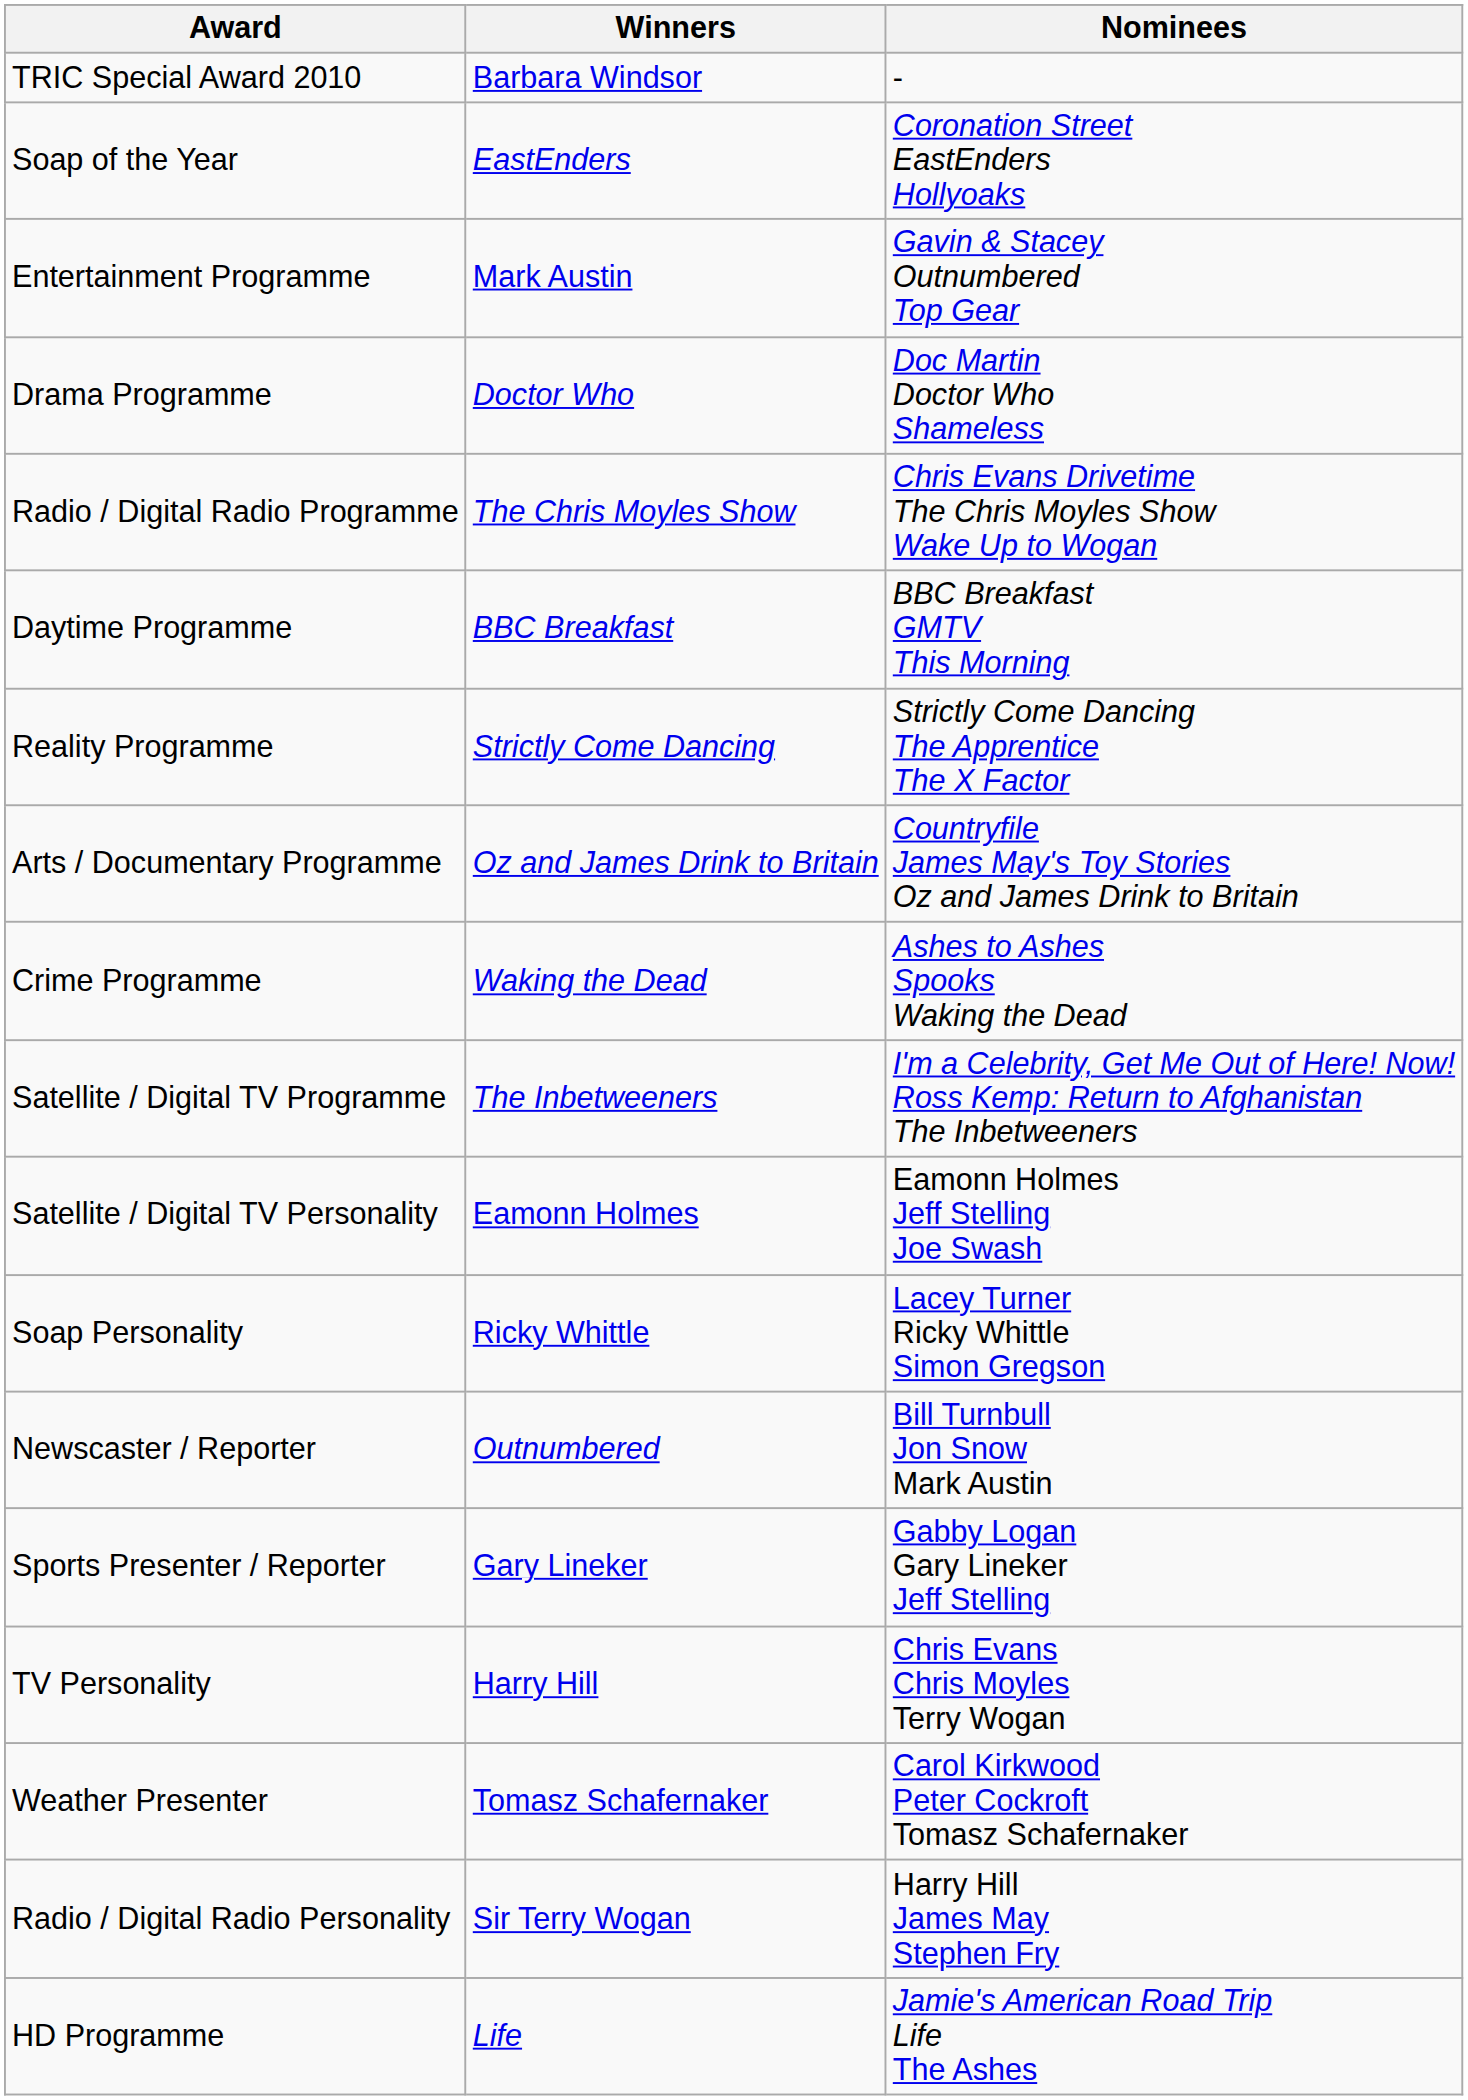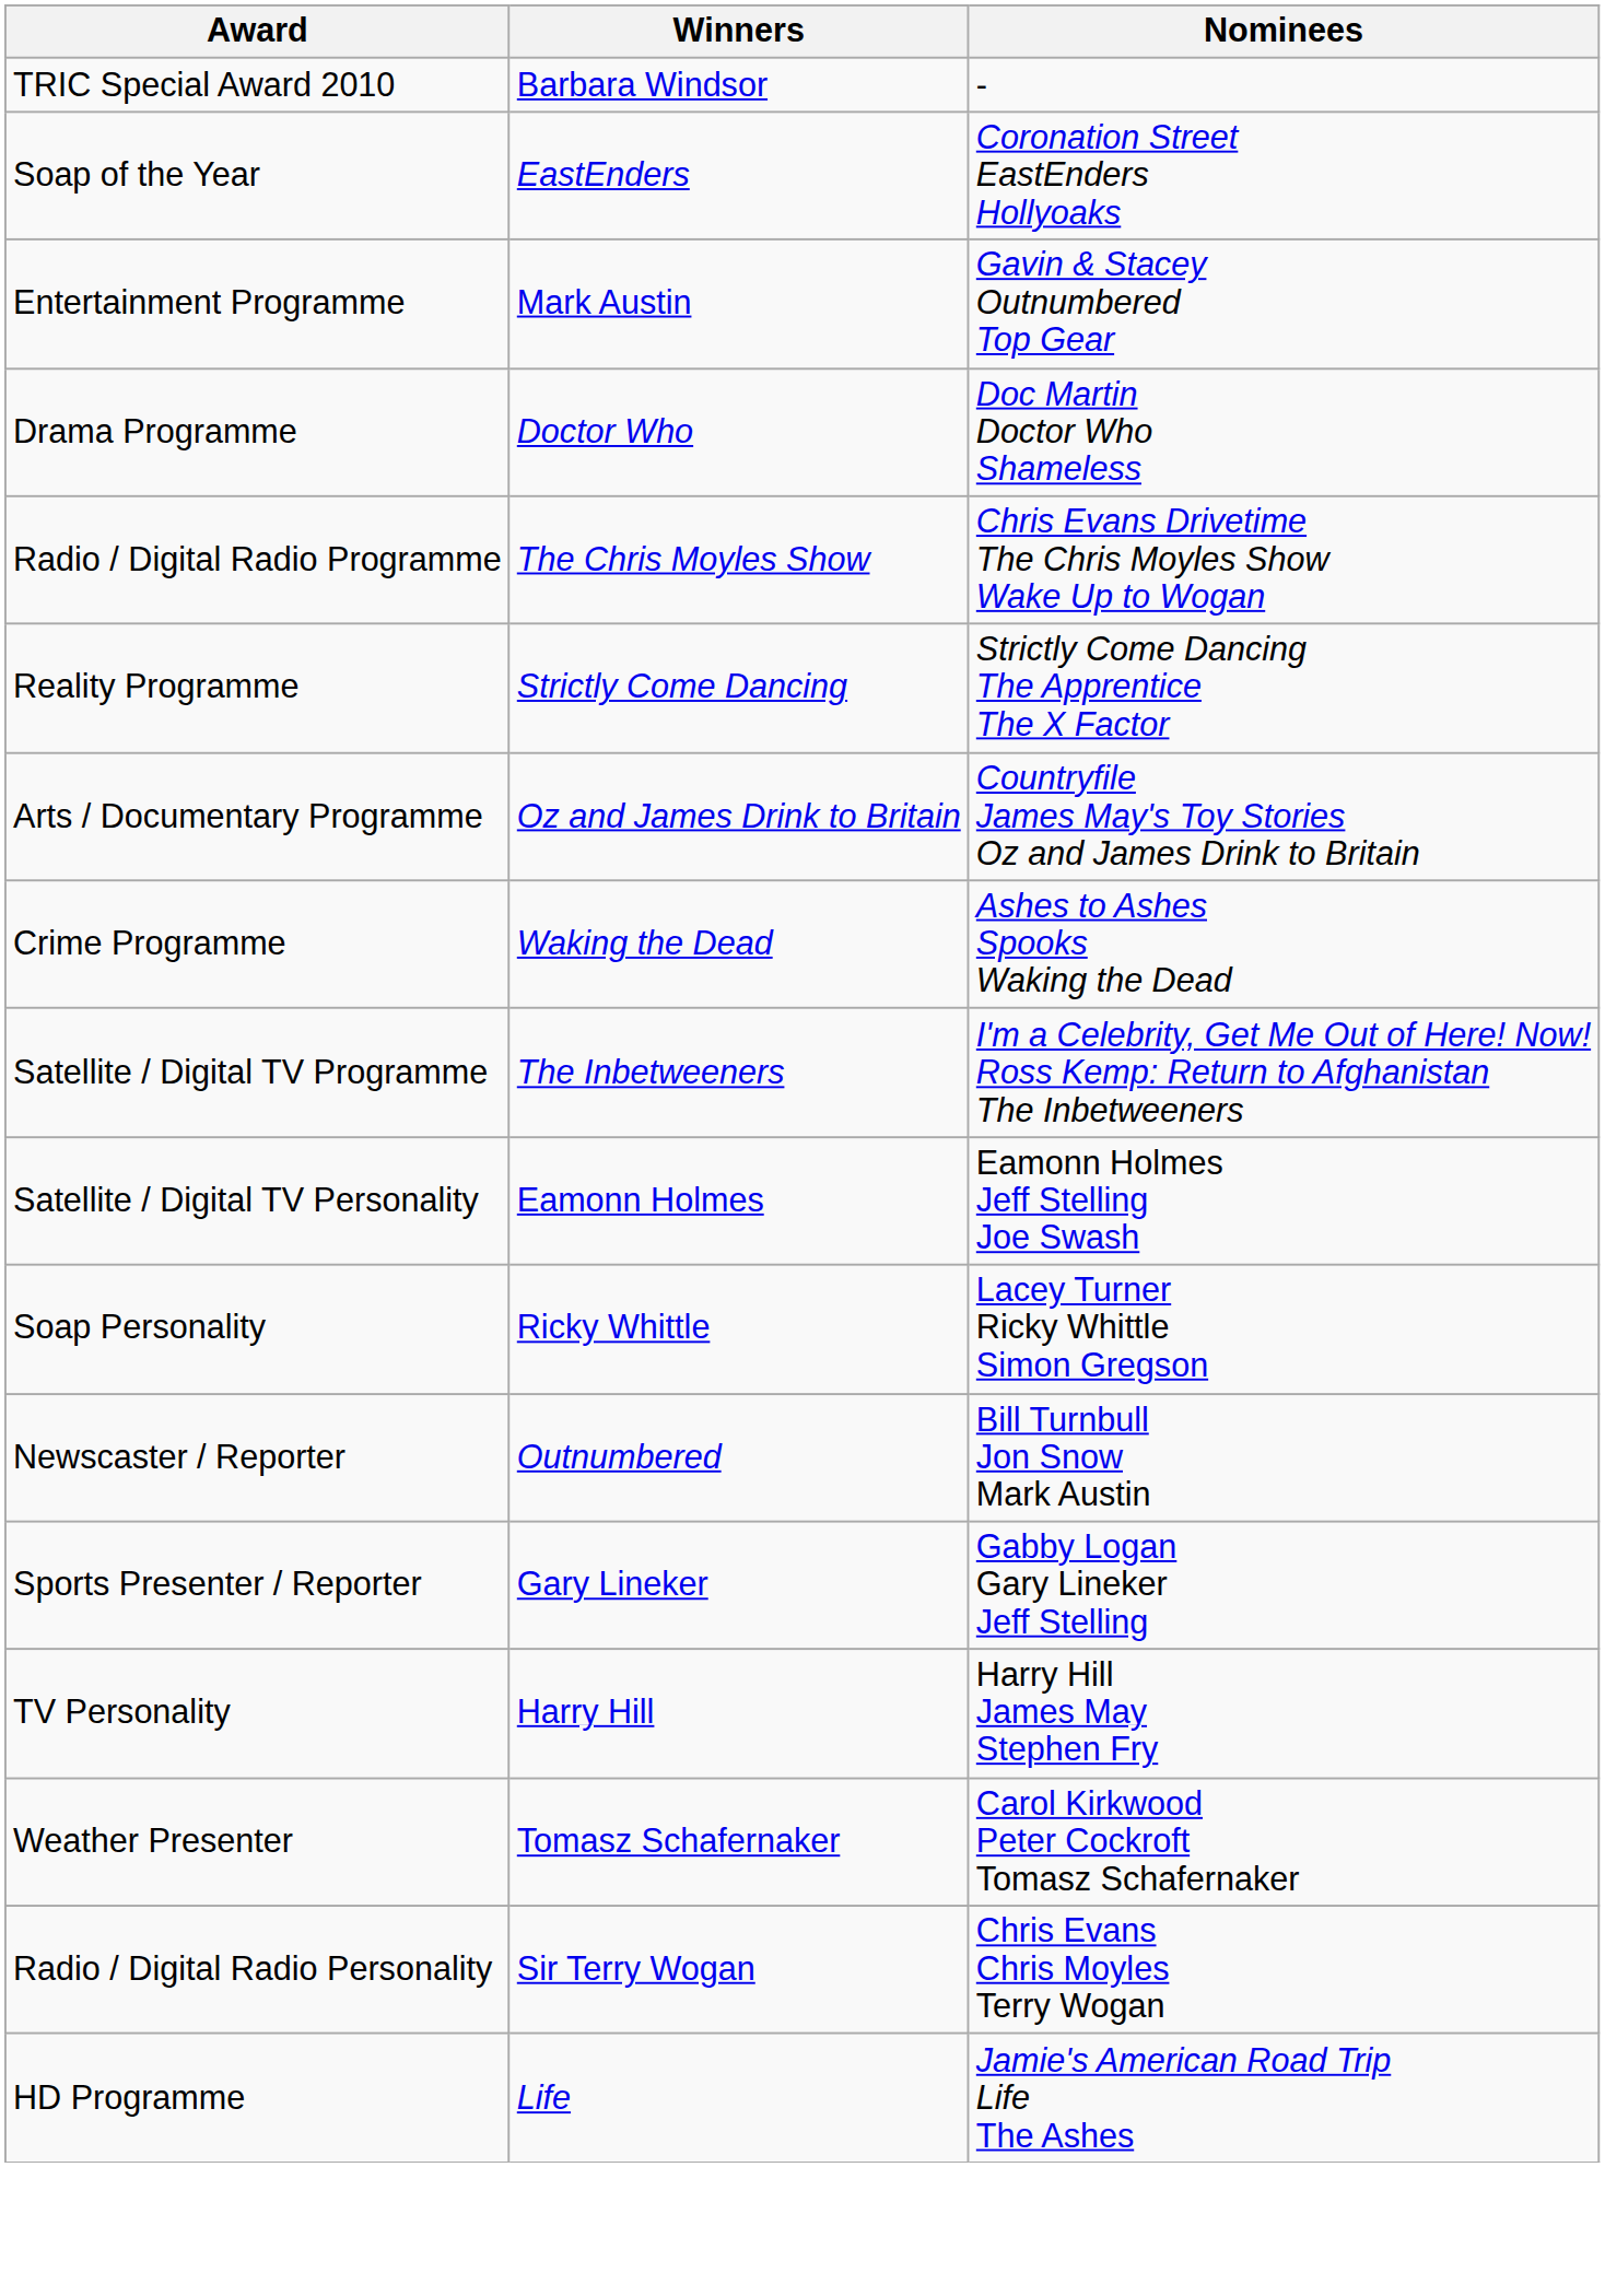- row: Daytime Programme | BBC Breakfast | BBC Breakfast GMTV This Morning
TV Personality | Nominees: Chris Evans Chris Moyles Terry Wogan -> Harry Hill James May Stephen Fry
Radio / Digital Radio Personality | Nominees: Harry Hill James May Stephen Fry -> Chris Evans Chris Moyles Terry Wogan
